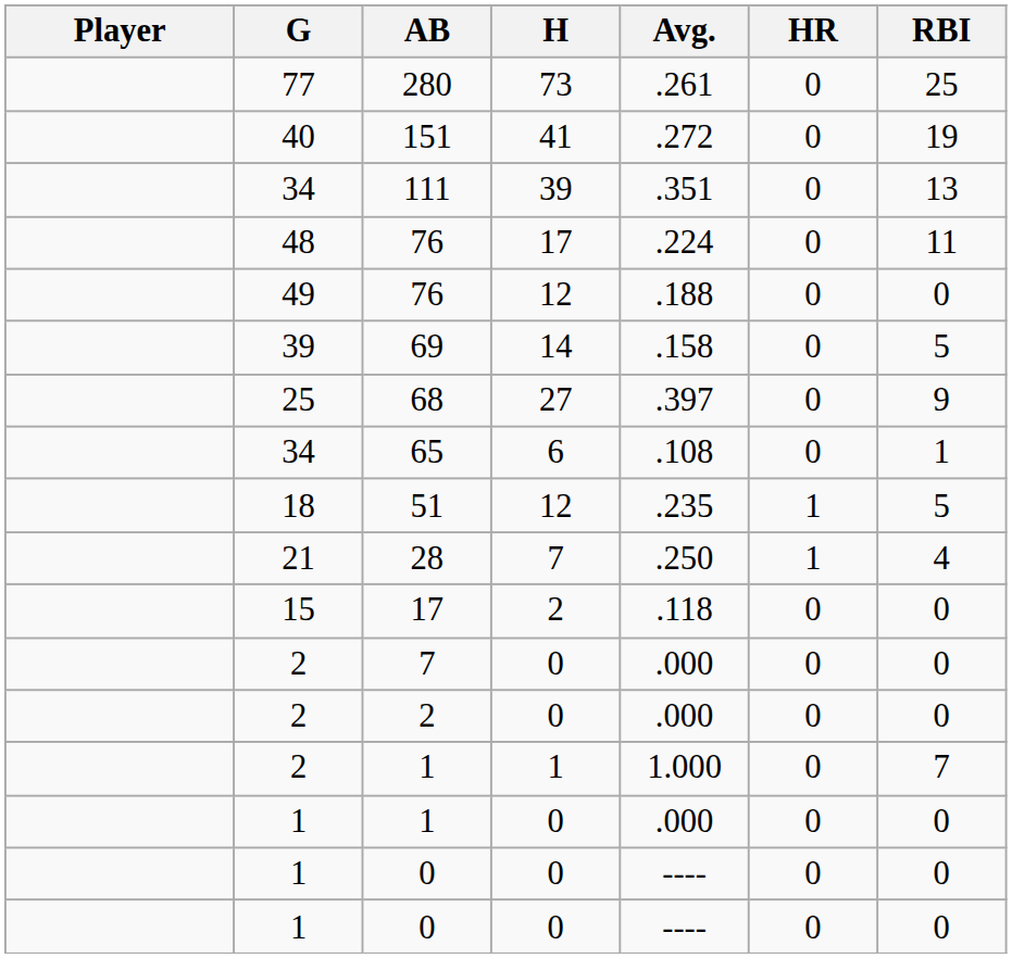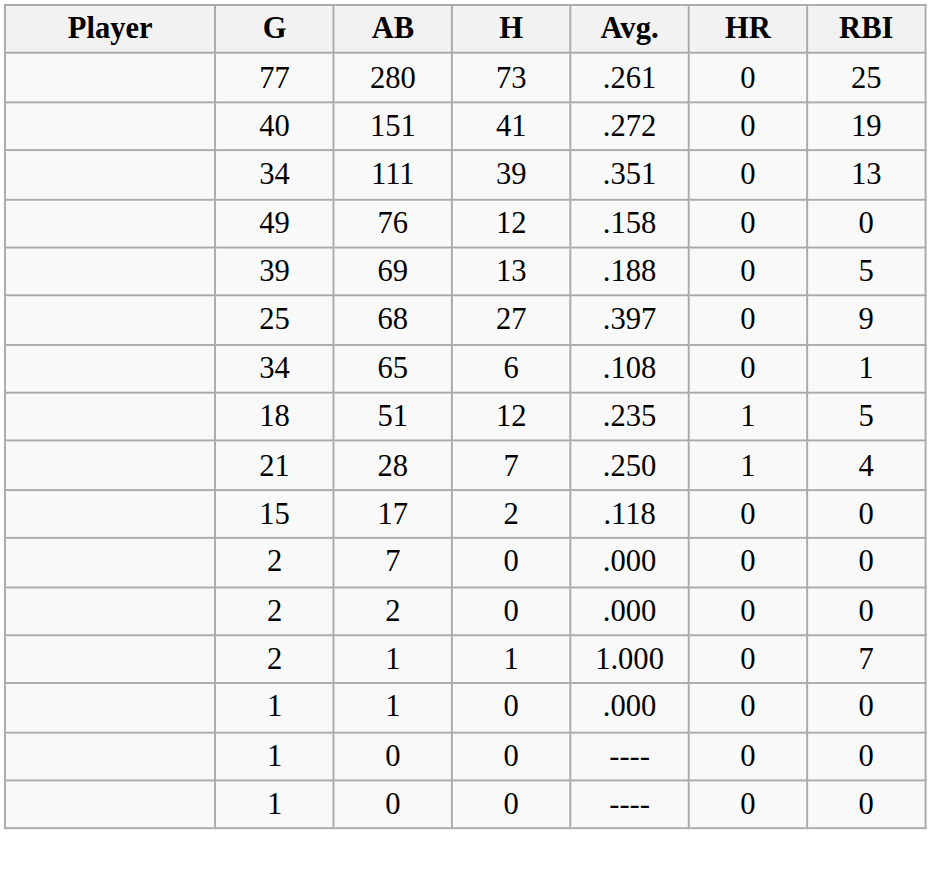- row: 48 | 76 | 17 | .224 | 0 | 11
49 / 76 | Avg.: .188 -> .158
69 | H: 14 -> 13
69 | Avg.: .158 -> .188
